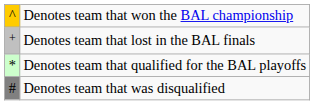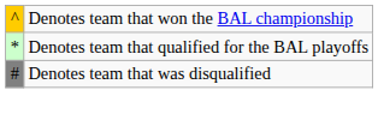- row: + | Denotes team that lost in the BAL finals
